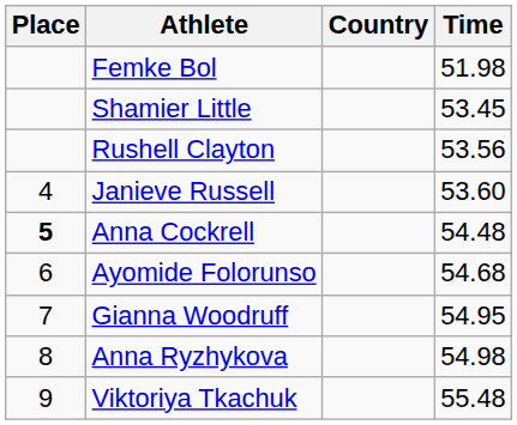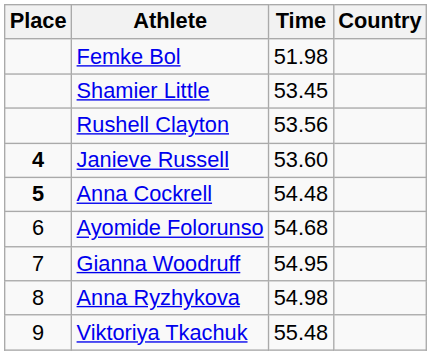columns swapped: Country <-> Time
Janieve Russell | Place: normal -> bold
